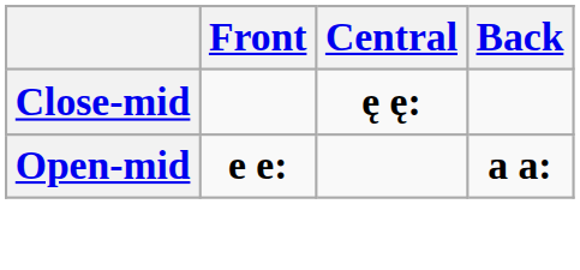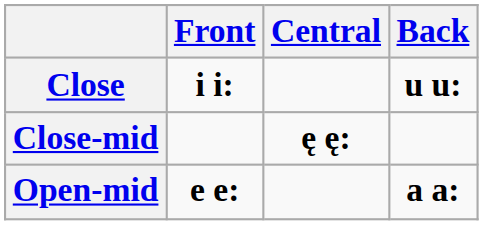+ row: Close | i i: | u u:
